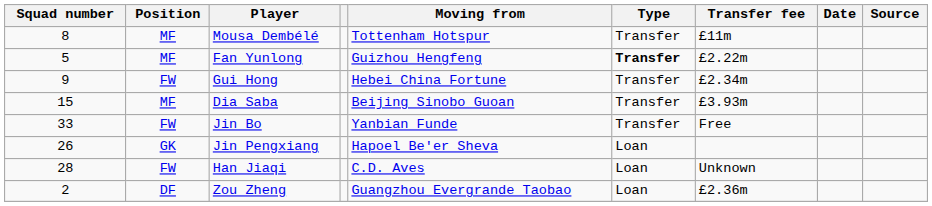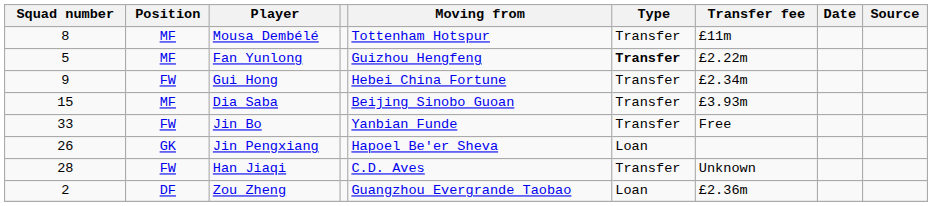Han Jiaqi | Type: Loan -> Transfer
